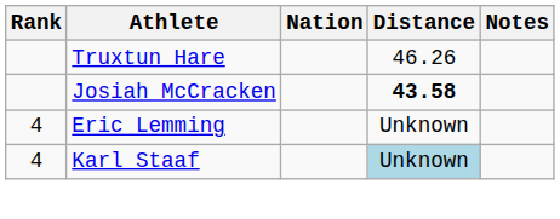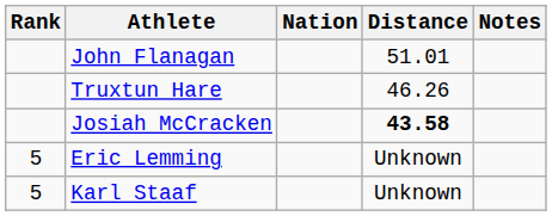+ row: John Flanagan | 51.01
Eric Lemming | Rank: 4 -> 5
Karl Staaf | Rank: 4 -> 5
Karl Staaf | Distance: lightblue background -> no background
